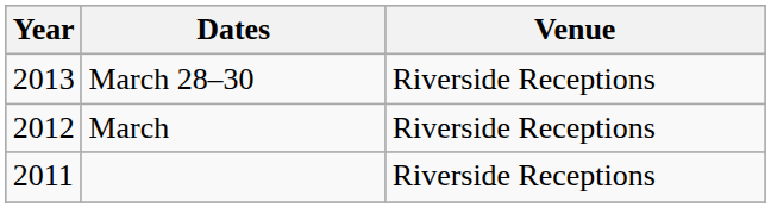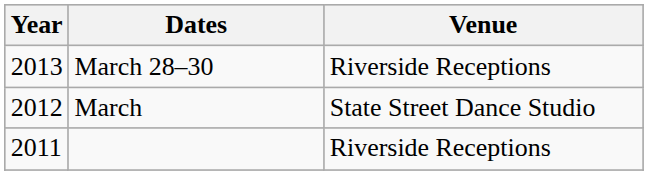March | Venue: Riverside Receptions -> State Street Dance Studio
